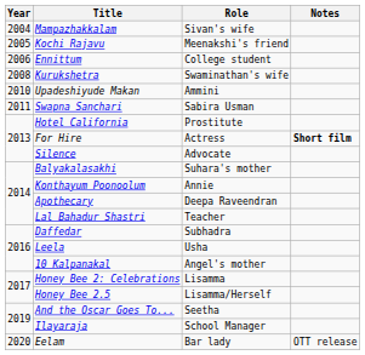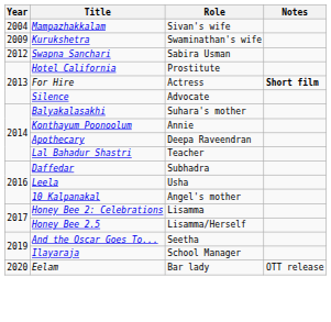- row: 2005 | Kochi Rajavu | Meenakshi's friend
- row: 2006 | Ennittum | College student
Kurukshetra | Year: 2008 -> 2009
- row: 2010 | Upadeshiyude Makan | Ammini
Swapna Sanchari | Year: 2011 -> 2012
